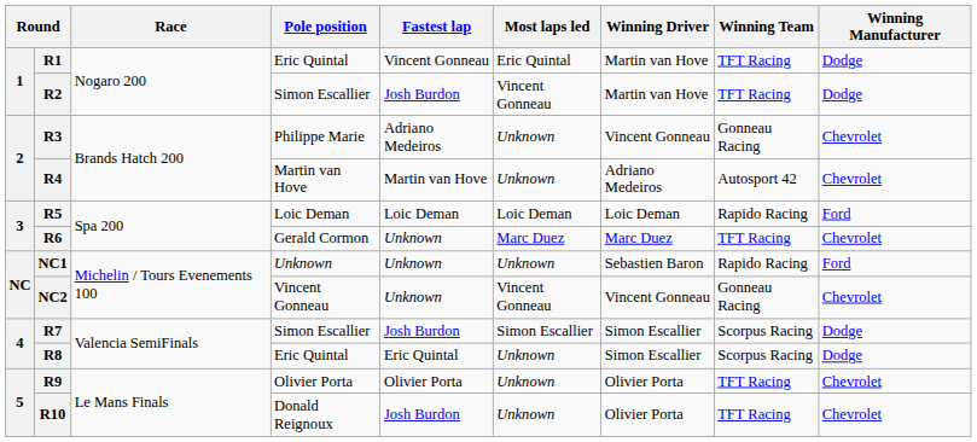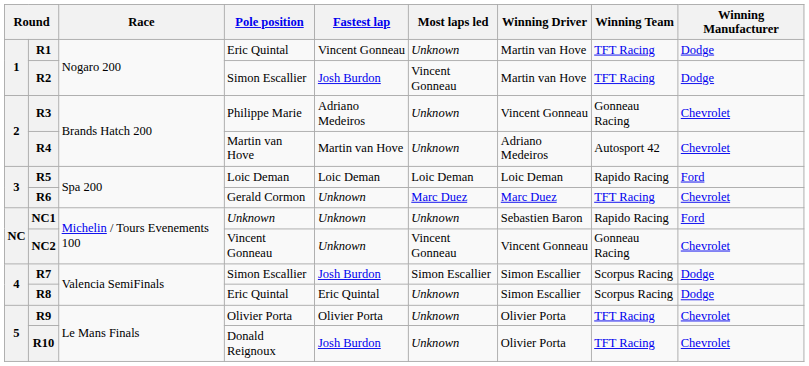R1 | Most laps led: Eric Quintal -> Unknown
